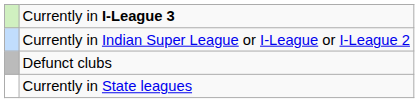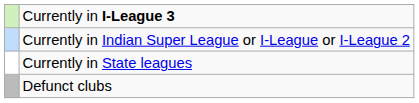rows swapped: Currently in State leagues <-> Defunct clubs
